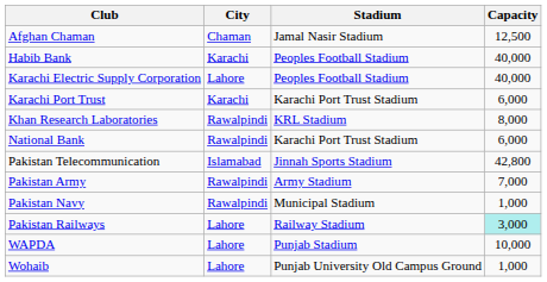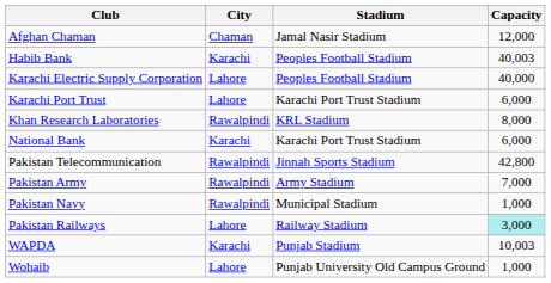Afghan Chaman | Capacity: 12,500 -> 12,000
Habib Bank | Capacity: 40,000 -> 40,003
Karachi Port Trust | City: Karachi -> Lahore
National Bank | City: Rawalpindi -> Karachi
Pakistan Telecommunication | City: Islamabad -> Rawalpindi
WAPDA | City: Lahore -> Karachi
WAPDA | Capacity: 10,000 -> 10,003
